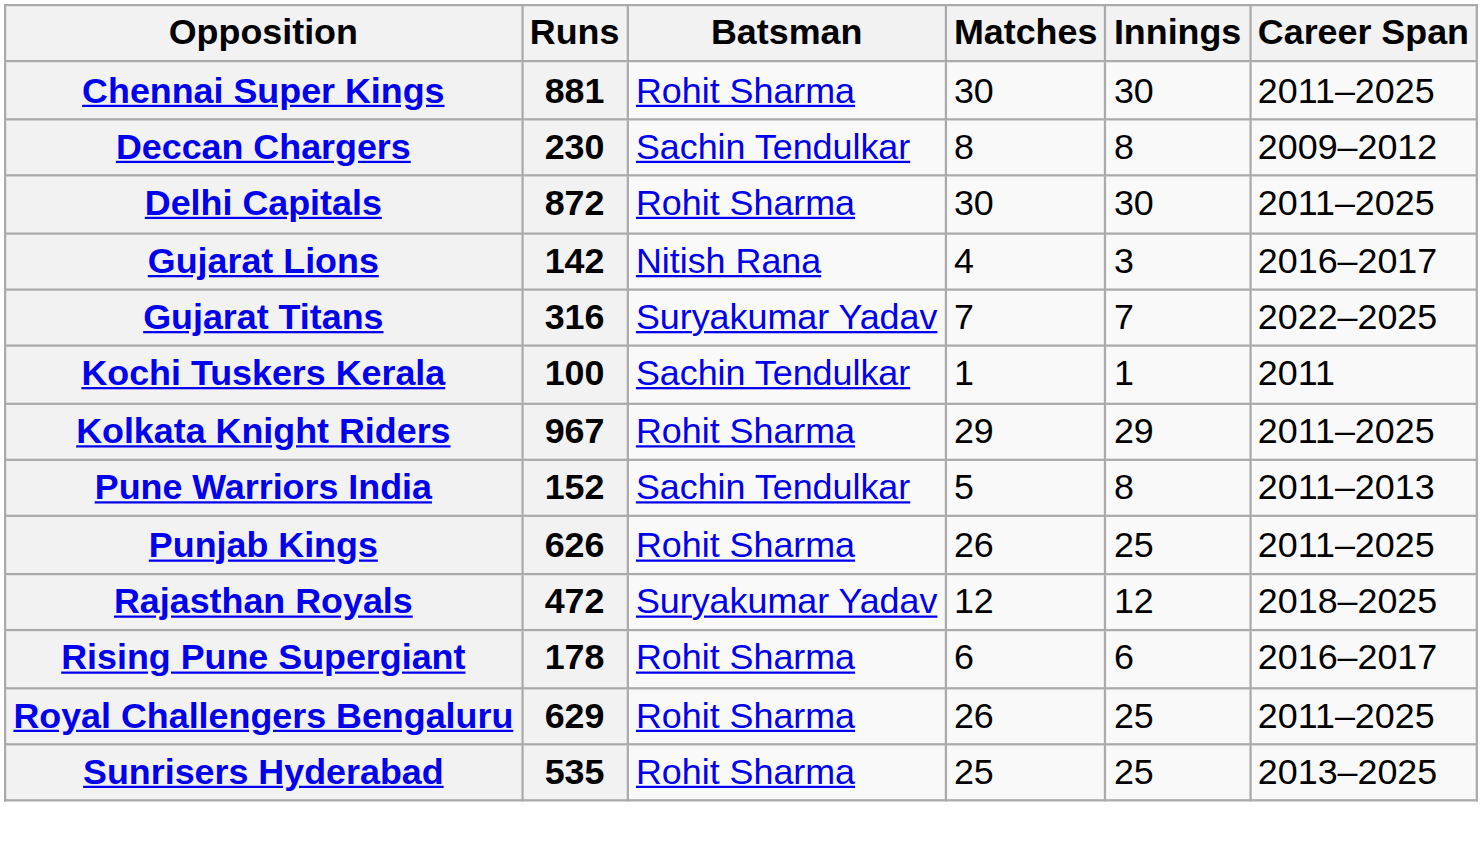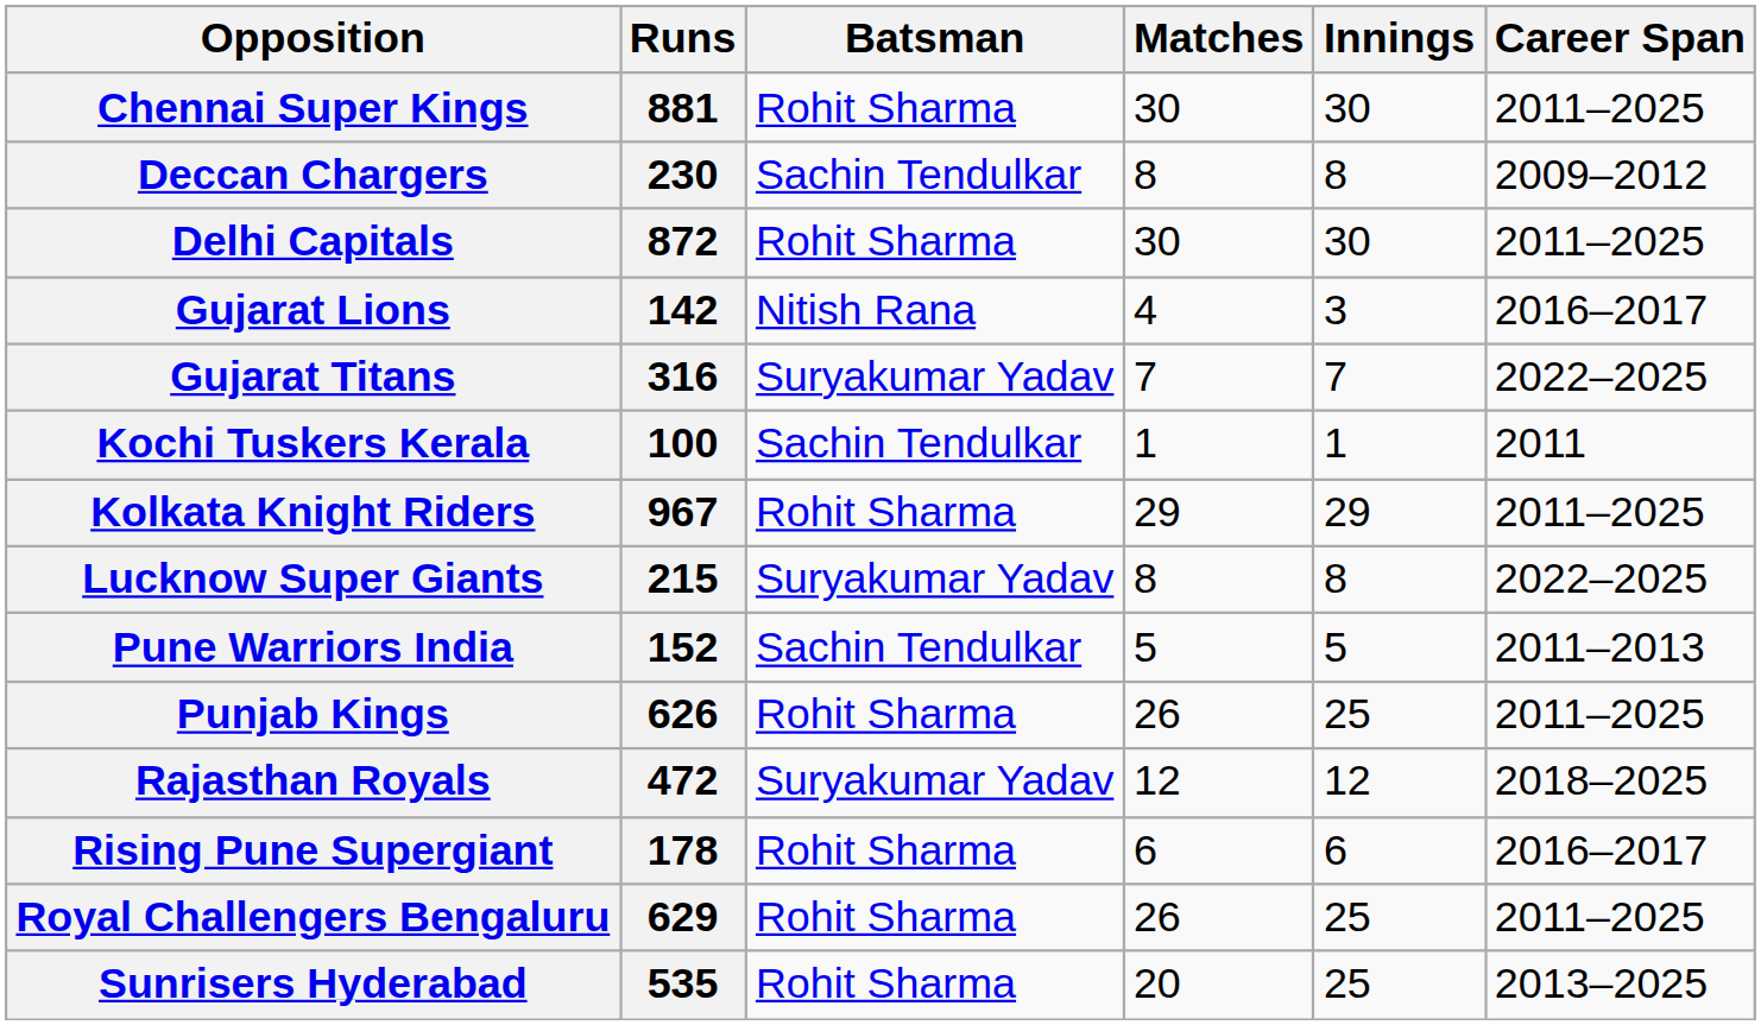+ row: Lucknow Super Giants | 215 | Suryakumar Yadav | 8 | 8 | 2022–2025
Pune Warriors India | Innings: 8 -> 5
Sunrisers Hyderabad | Matches: 25 -> 20
